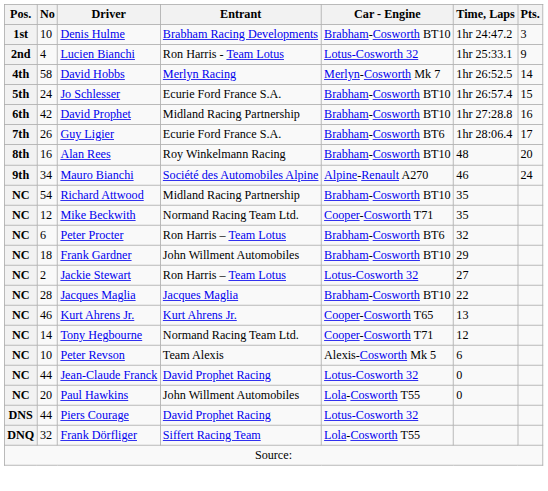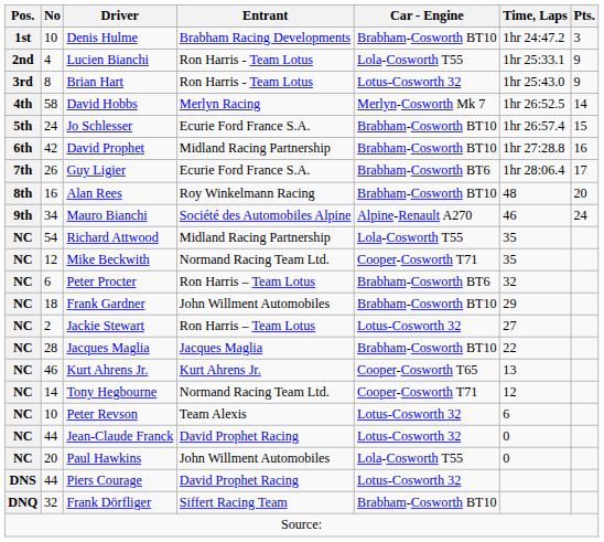Lucien Bianchi | Car - Engine: Lotus-Cosworth 32 -> Lola-Cosworth T55
+ row: 3rd | 8 | Brian Hart | Ron Harris - Team Lotus | Lotus-Cosworth 32 | 1hr 25:43.0 | 9
Richard Attwood | Car - Engine: Brabham-Cosworth BT10 -> Lola-Cosworth T55
Peter Revson | Car - Engine: Alexis-Cosworth Mk 5 -> Lotus-Cosworth 32
Frank Dörfliger | Car - Engine: Lola-Cosworth T55 -> Brabham-Cosworth BT10
